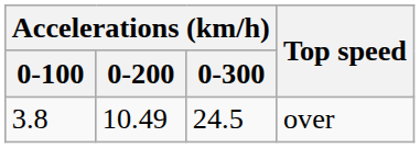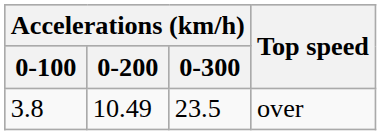over | Accelerations (km/h) / 0-300: 24.5 -> 23.5
